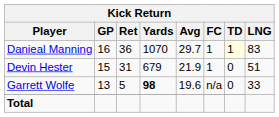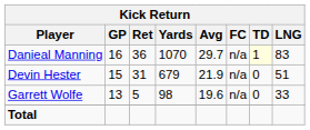Danieal Manning | FC: 1 -> n/a
Devin Hester | FC: 1 -> n/a
Garrett Wolfe | Yards: bold -> normal
